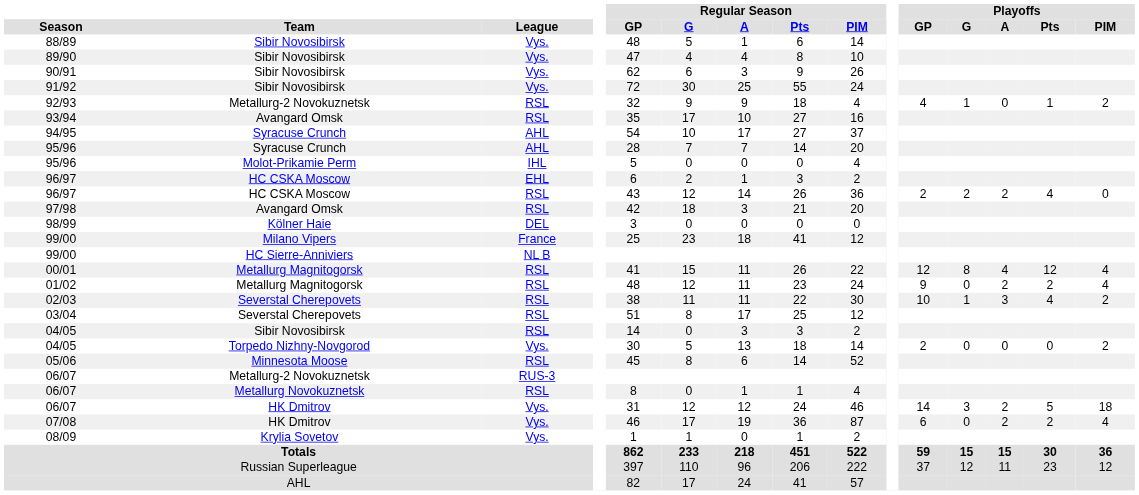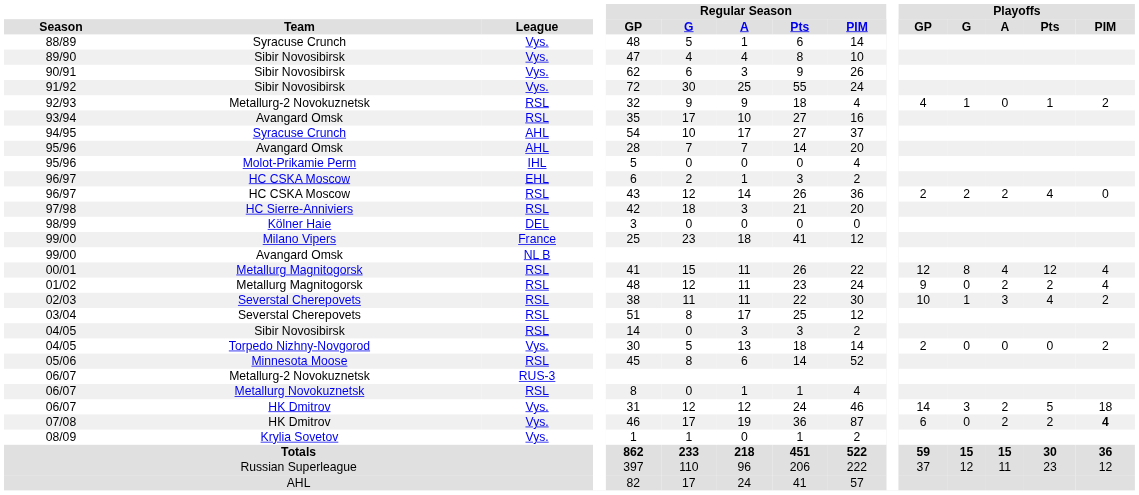88/89 | Team: Sibir Novosibirsk -> Syracuse Crunch
95/96 / AHL | Team: Syracuse Crunch -> Avangard Omsk
97/98 | Team: Avangard Omsk -> HC Sierre-Anniviers
99/00 / NL B | Team: HC Sierre-Anniviers -> Avangard Omsk
07/08 | Playoffs / PIM: normal -> bold
